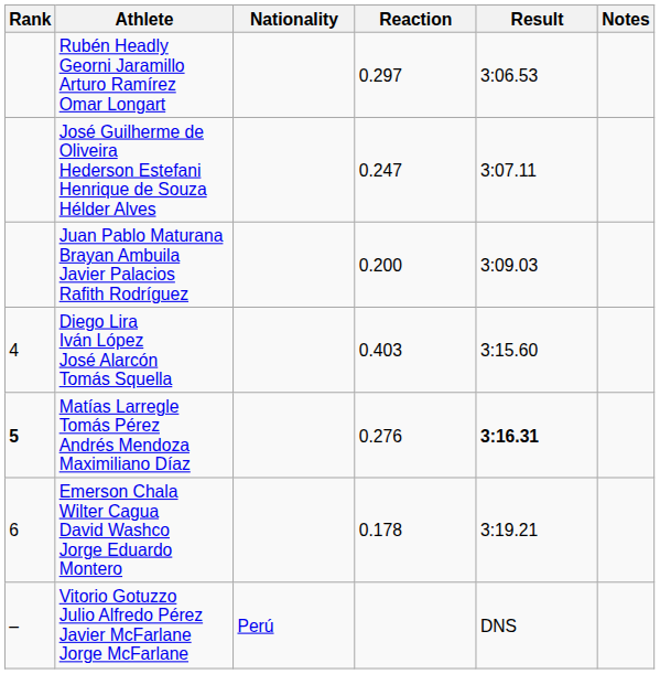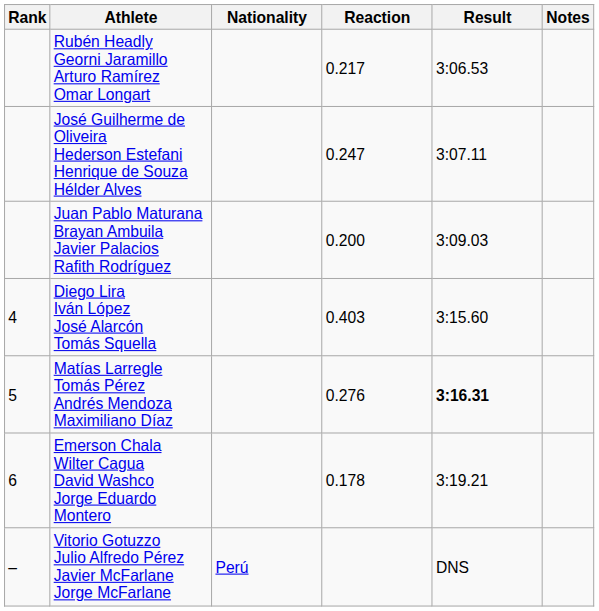Rubén Headly Georni Jaramillo Arturo Ramírez Omar Longart | Reaction: 0.297 -> 0.217
Matías Larregle Tomás Pérez Andrés Mendoza Maximiliano Díaz | Rank: bold -> normal
